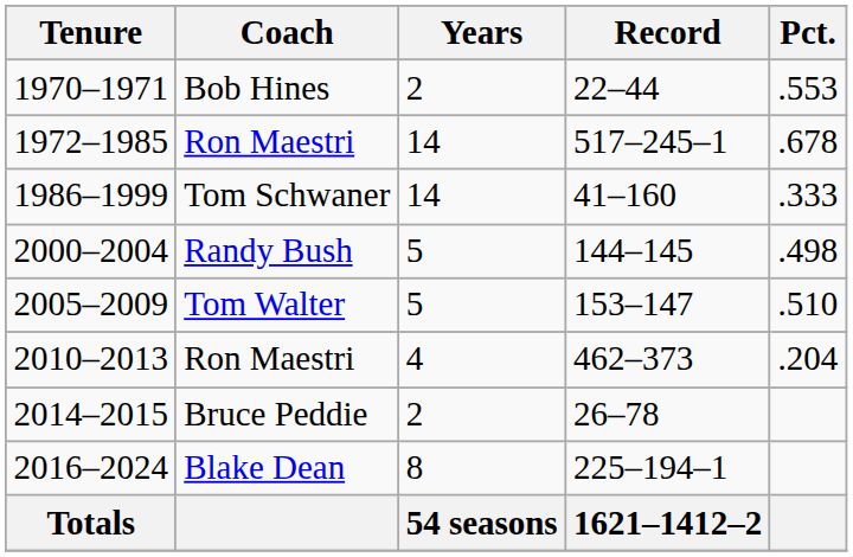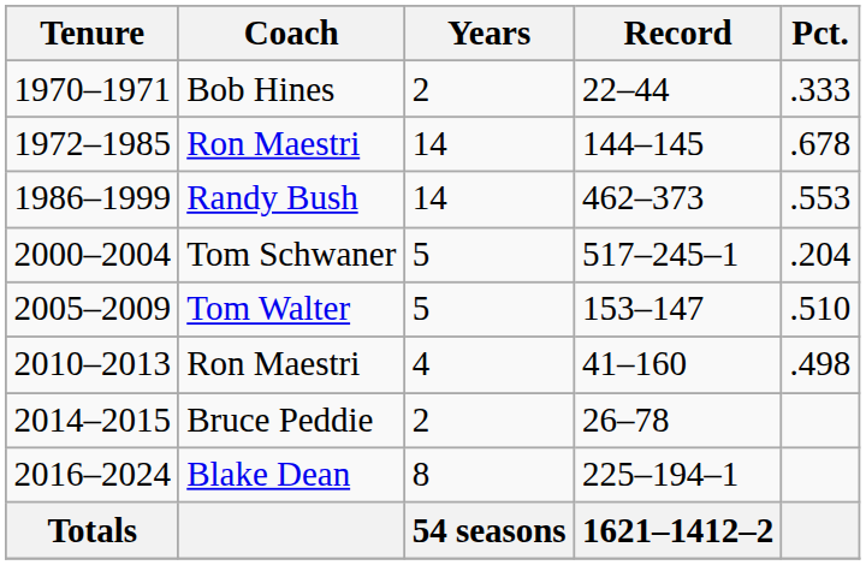1970–1971 | Pct.: .553 -> .333
1972–1985 | Record: 517–245–1 -> 144–145
1986–1999 | Coach: Tom Schwaner -> Randy Bush
1986–1999 | Record: 41–160 -> 462–373
1986–1999 | Pct.: .333 -> .553
2000–2004 | Coach: Randy Bush -> Tom Schwaner
2000–2004 | Record: 144–145 -> 517–245–1
2000–2004 | Pct.: .498 -> .204
2010–2013 | Record: 462–373 -> 41–160
2010–2013 | Pct.: .204 -> .498
